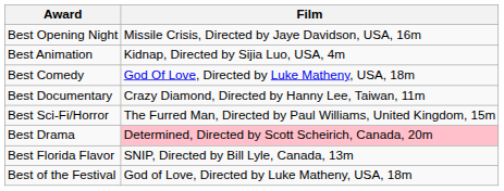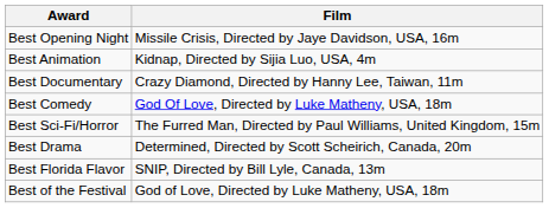rows swapped: Best Documentary <-> Best Comedy
Best Drama | Film: pink background -> no background
